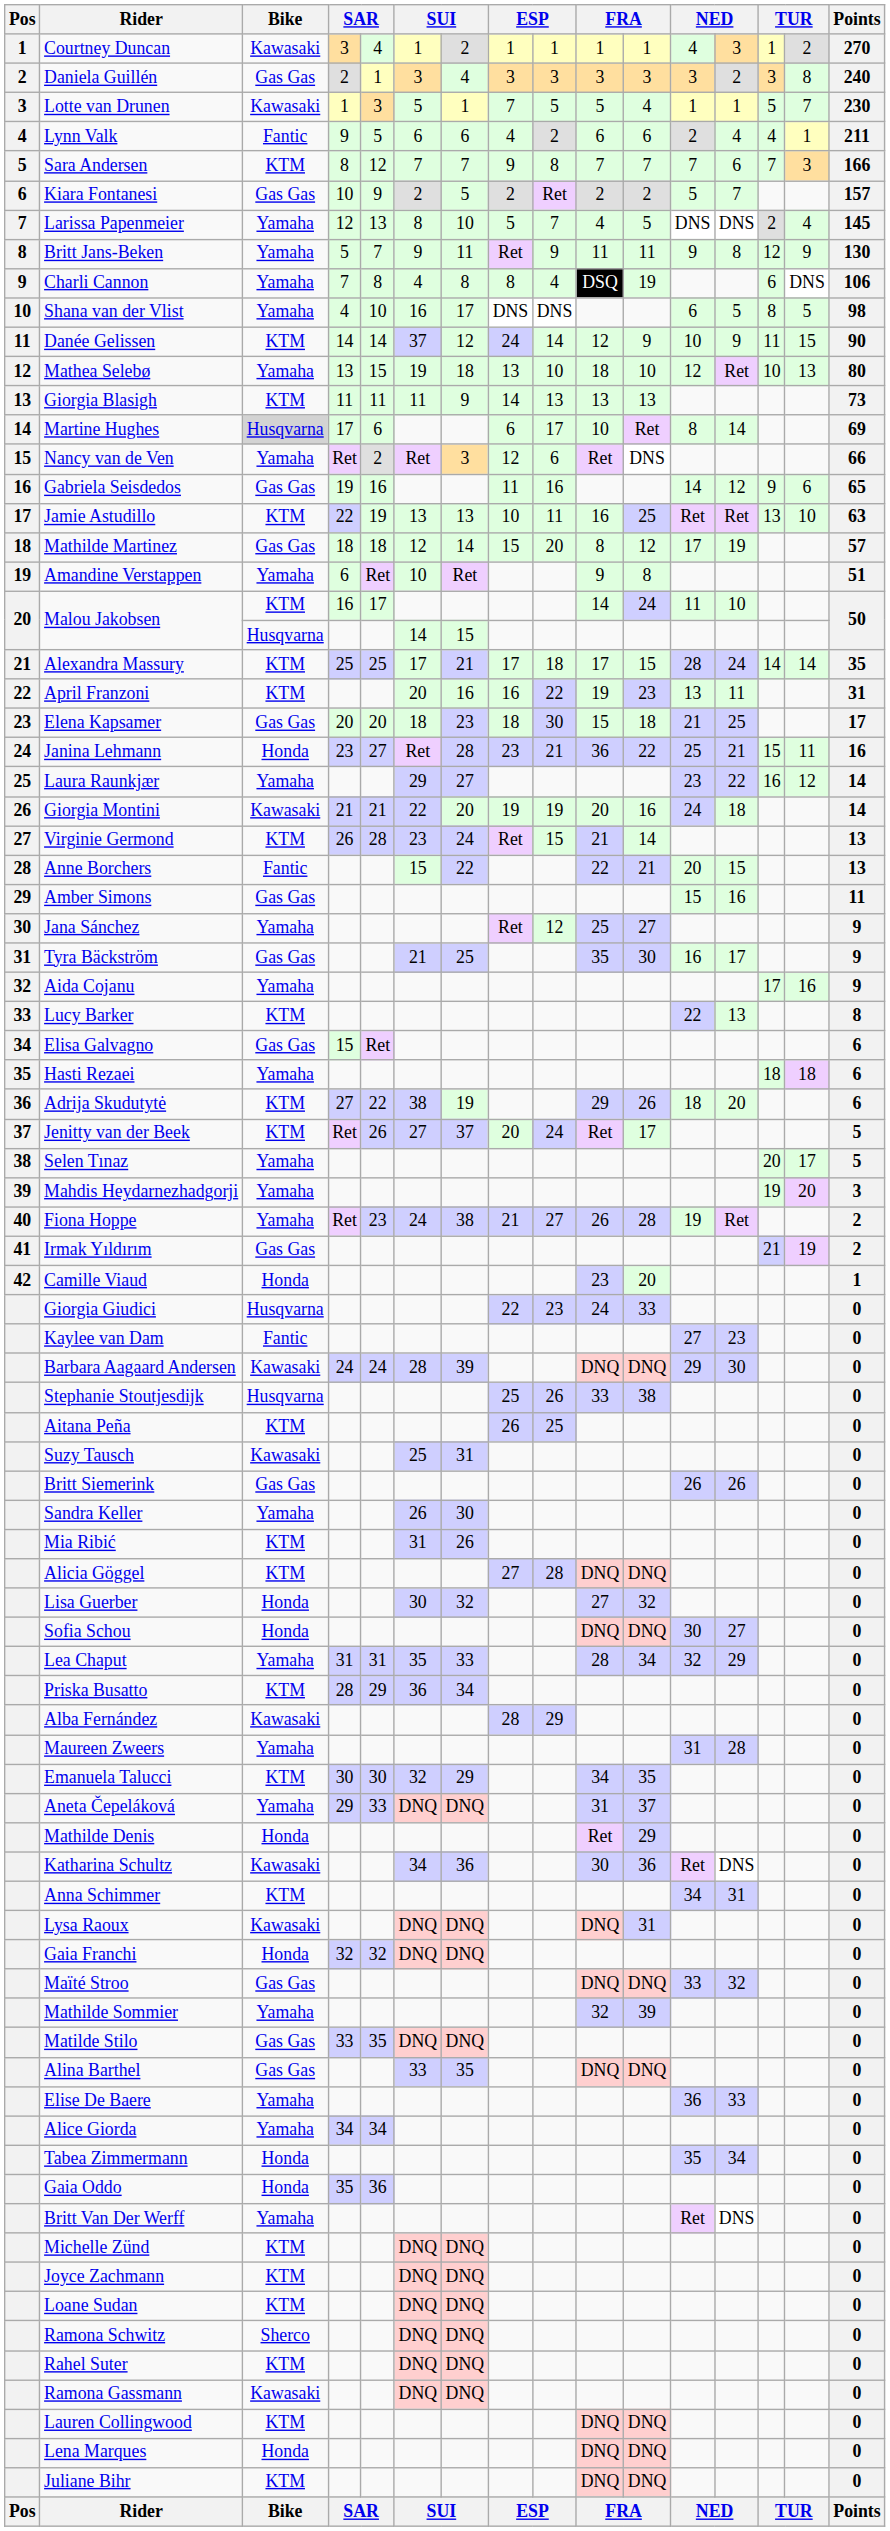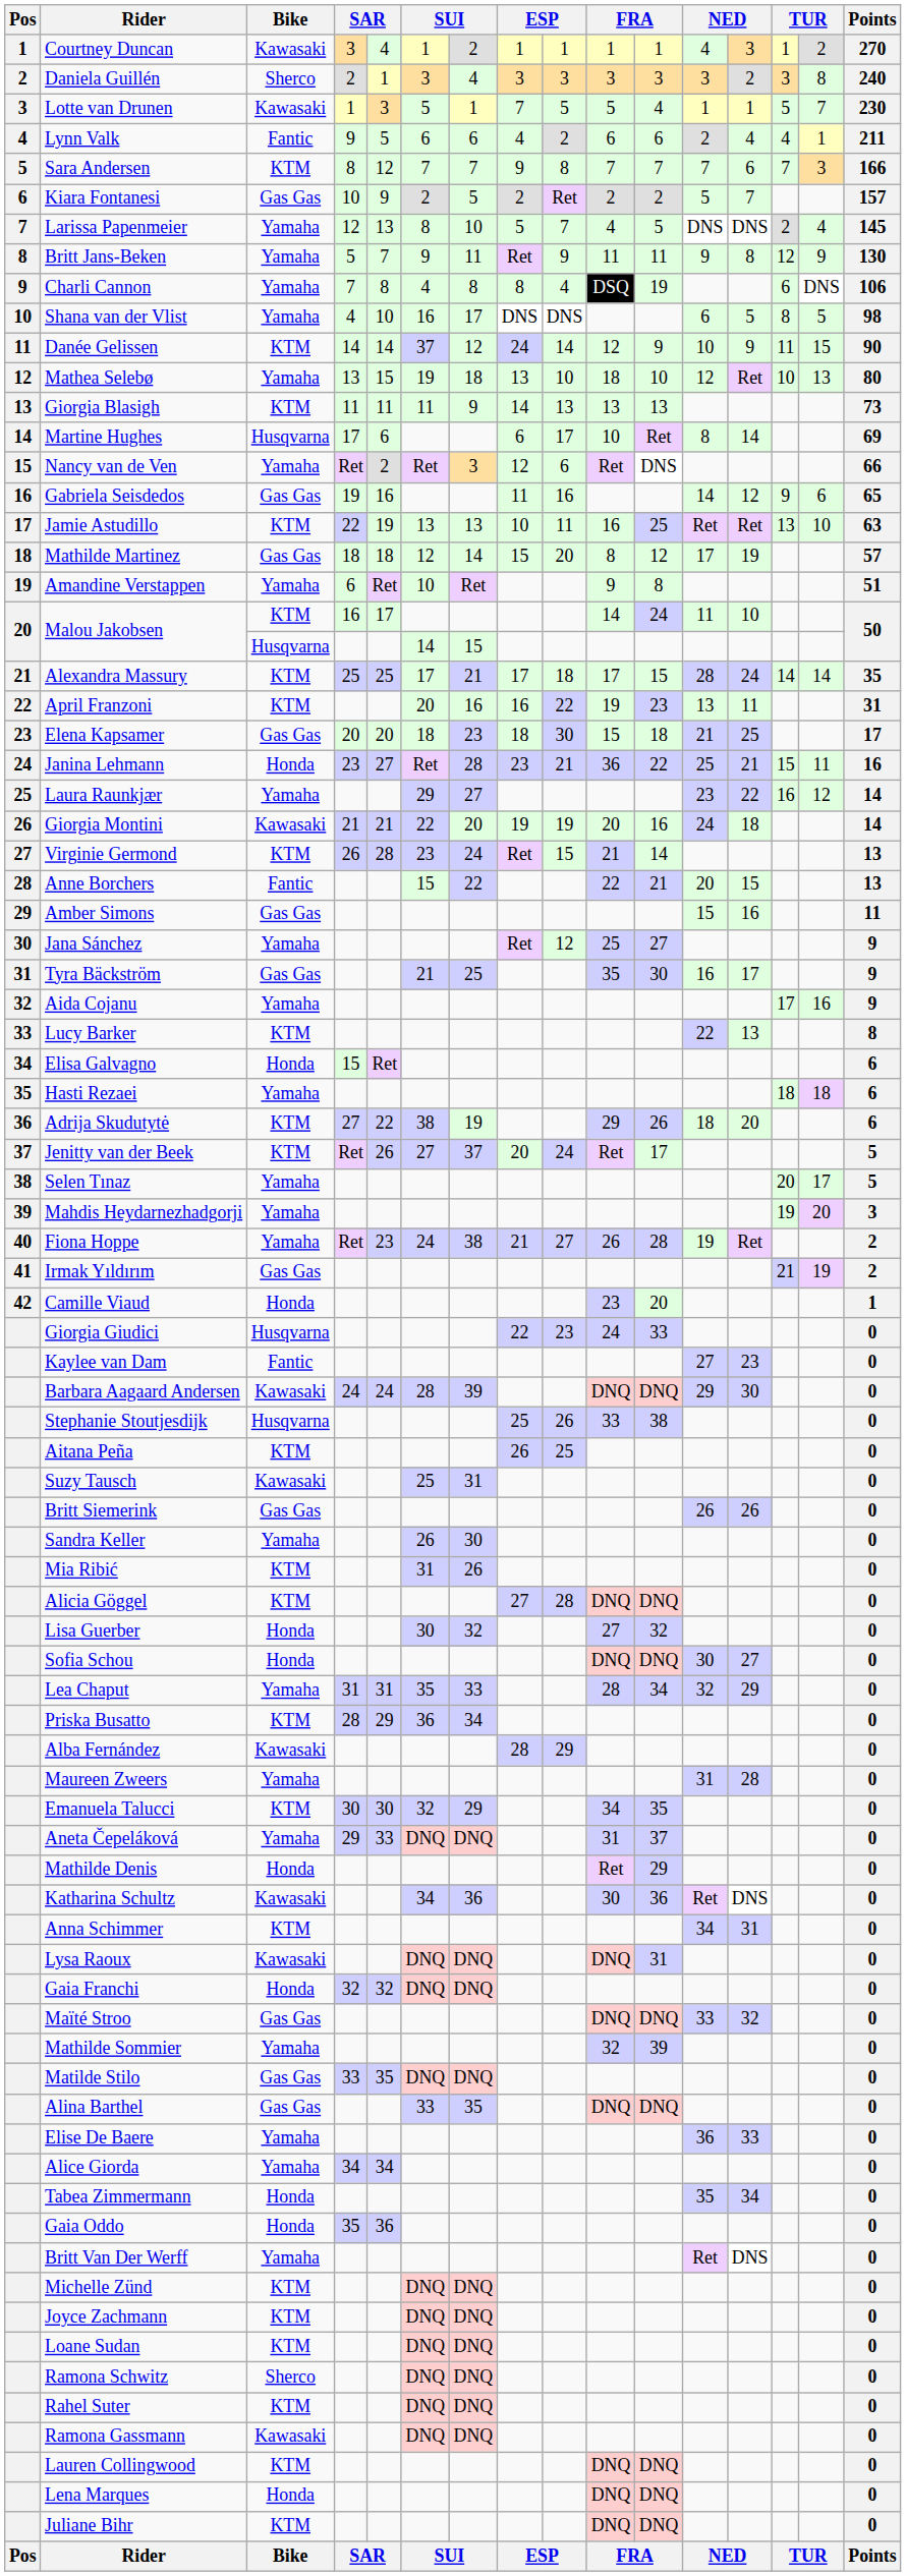Daniela Guillén | Bike: Gas Gas -> Sherco
Martine Hughes | Bike: lightgrey background -> no background
Elisa Galvagno | Bike: Gas Gas -> Honda
